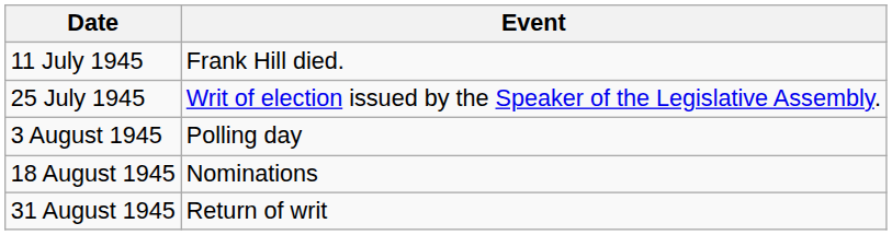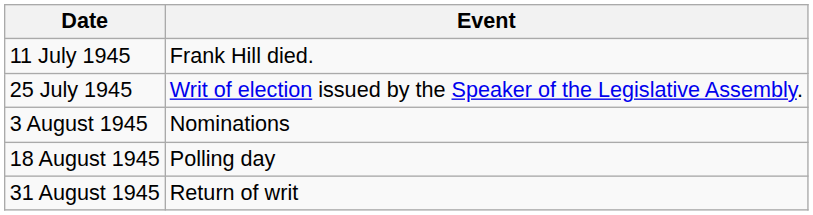3 August 1945 | Event: Polling day -> Nominations
18 August 1945 | Event: Nominations -> Polling day
